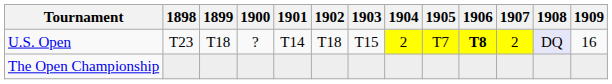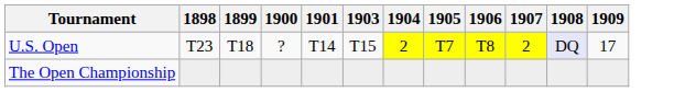- column: 1902 | T18
U.S. Open | 1906: bold -> normal
U.S. Open | 1909: 16 -> 17
